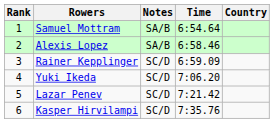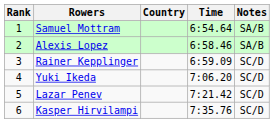columns swapped: Country <-> Notes
